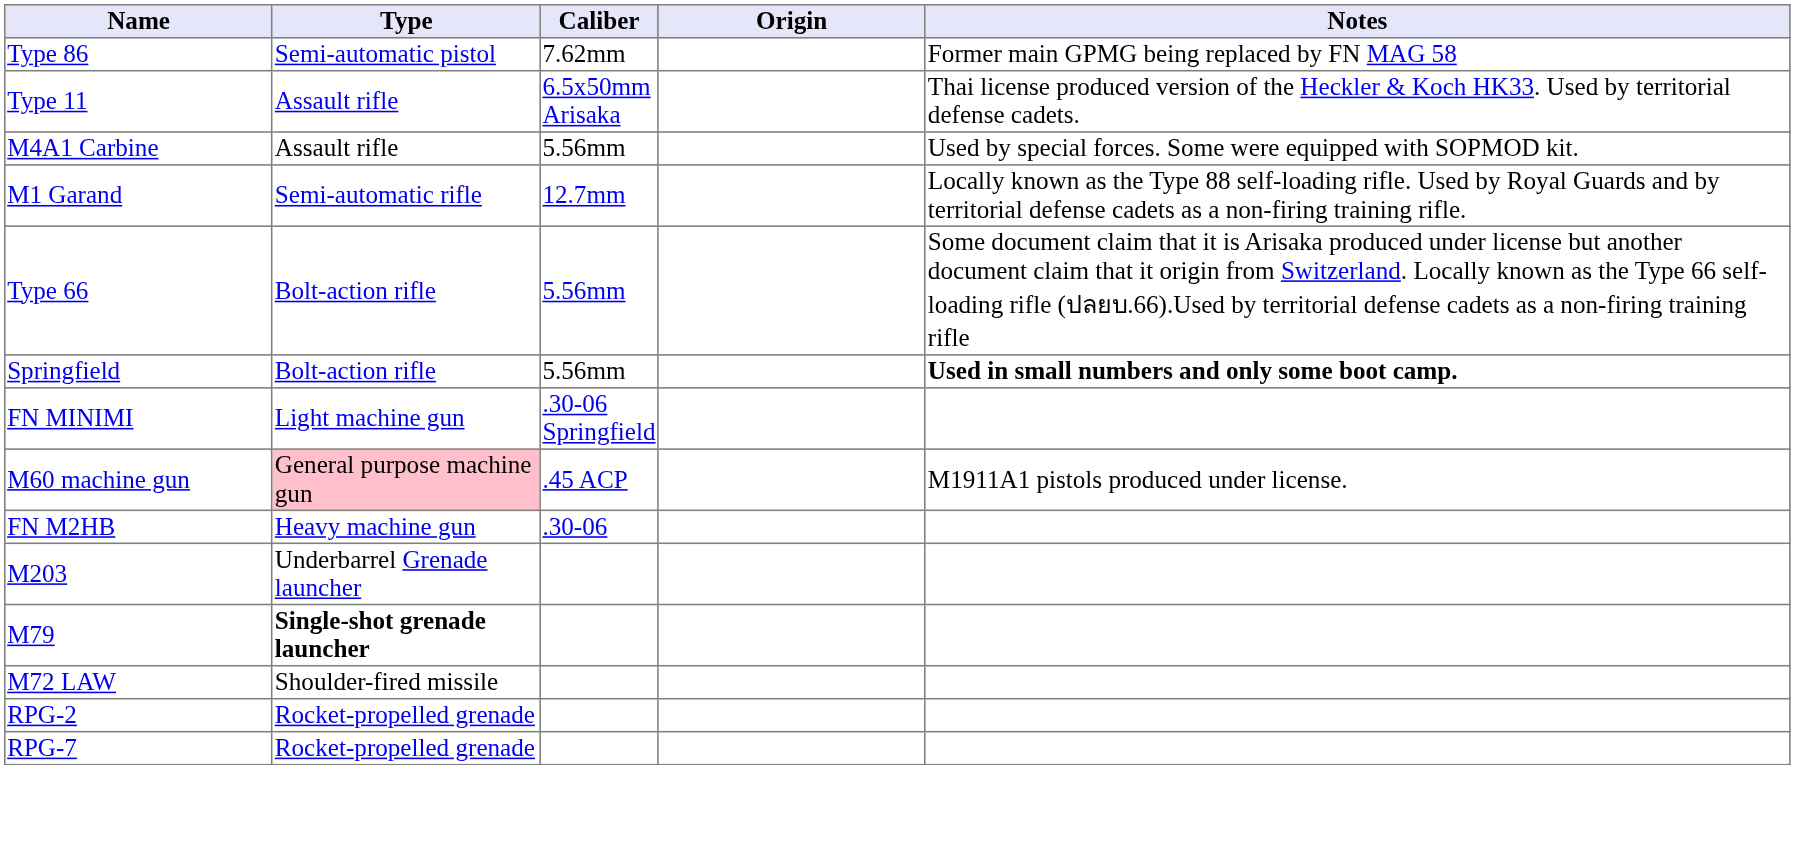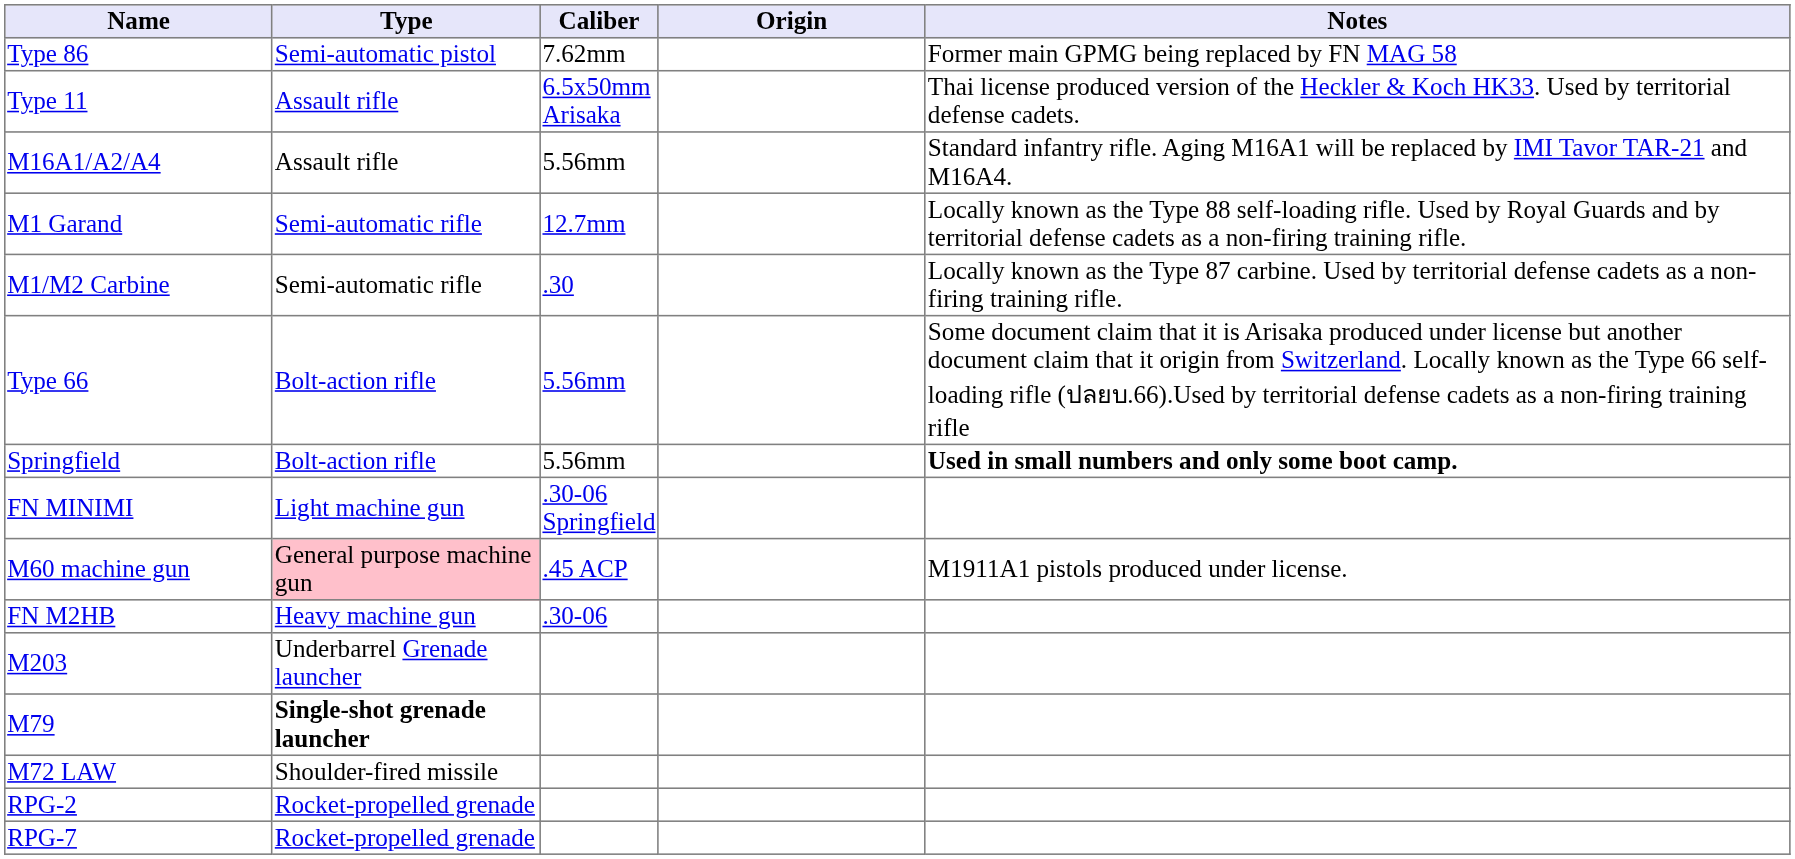+ row: M16A1/A2/A4 | Assault rifle | 5.56mm | Standard infantry rifle. Aging M16A1 will be replaced by IMI Tavor TAR-21 and M16A4.
- row: M4A1 Carbine | Assault rifle | 5.56mm | Used by special forces. Some were equipped with SOPMOD kit.
+ row: M1/M2 Carbine | Semi-automatic rifle | .30 | Locally known as the Type 87 carbine. Used by territorial defense cadets as a non-firing training rifle.
